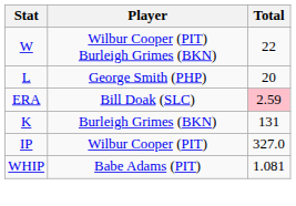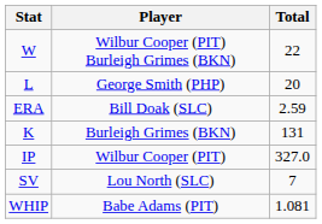ERA | Total: pink background -> no background
+ row: SV | Lou North (SLC) | 7
